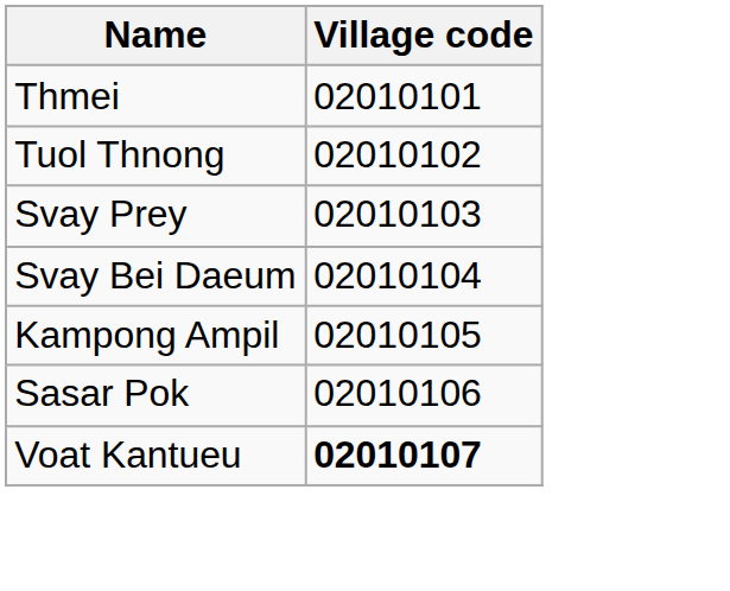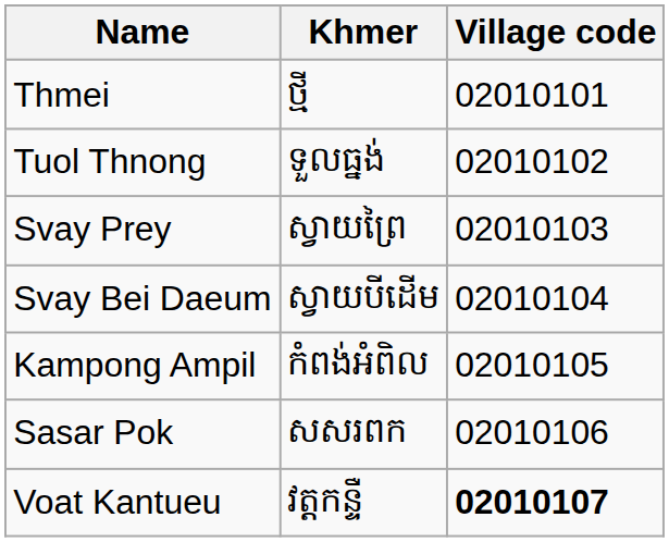+ column: Khmer | ថ្មី | ទួលធ្នង់ | ស្វាយព្រៃ | ស្វាយបីដើម | កំពង់អំពិល | សសរពក | វត្តកន្ទឺ
